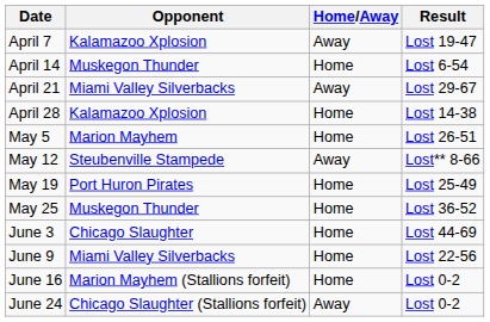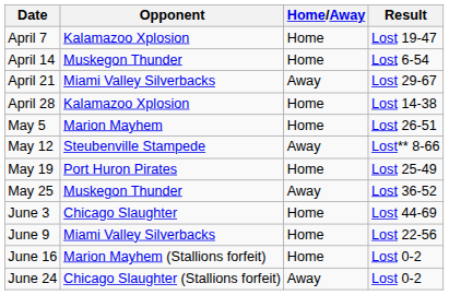April 7 | Home/Away: Away -> Home
May 25 | Home/Away: Home -> Away
